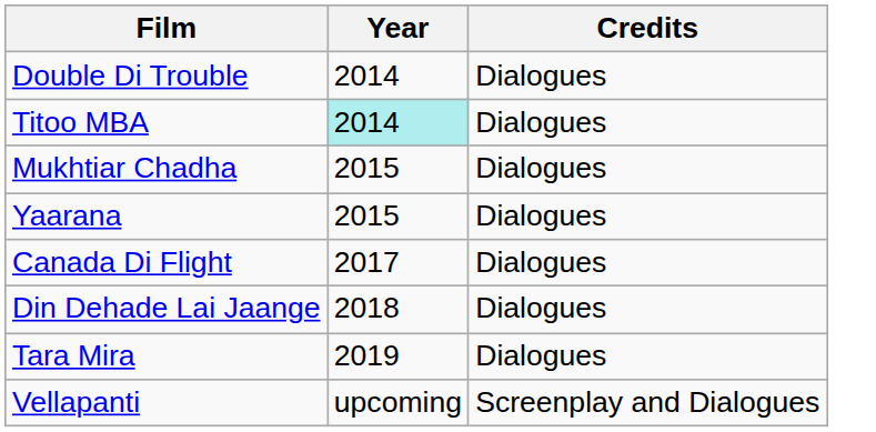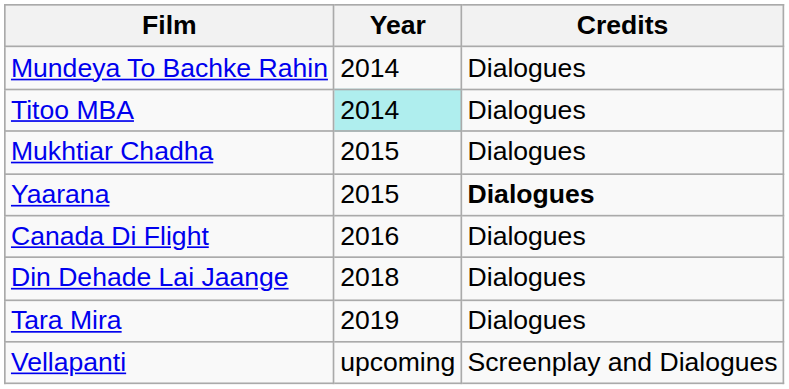+ row: Mundeya To Bachke Rahin | 2014 | Dialogues
- row: Double Di Trouble | 2014 | Dialogues
Yaarana | Credits: normal -> bold
Canada Di Flight | Year: 2017 -> 2016
